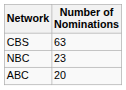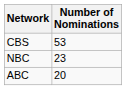CBS | Number of Nominations: 63 -> 53
